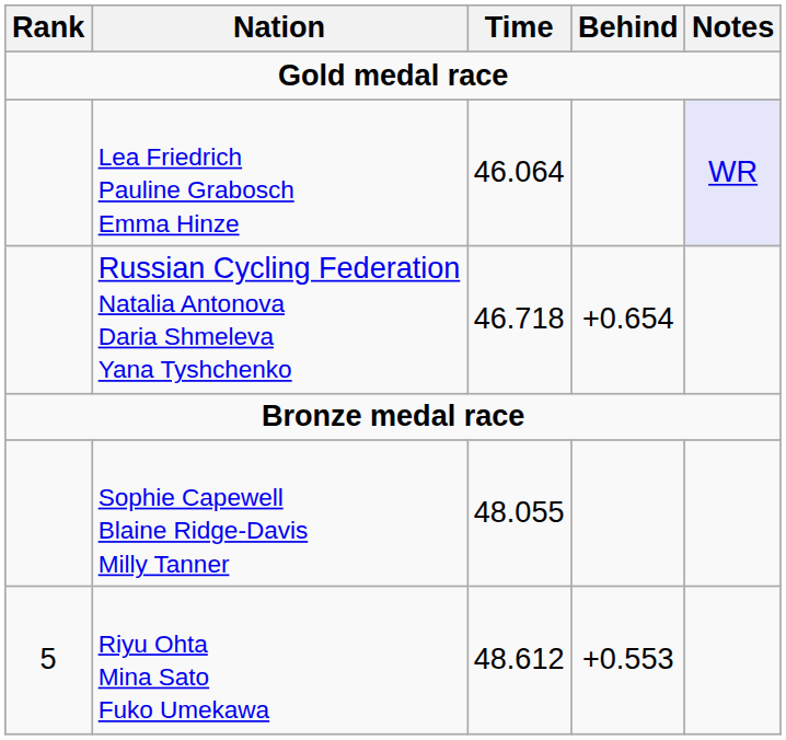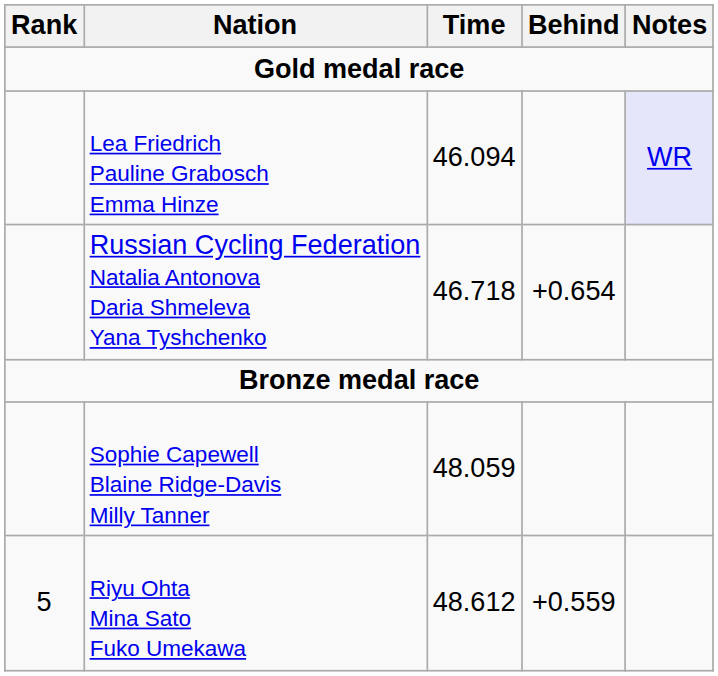Lea Friedrich Pauline Grabosch Emma Hinze | Time: 46.064 -> 46.094
Sophie Capewell Blaine Ridge-Davis Milly Tanner | Time: 48.055 -> 48.059
Riyu Ohta Mina Sato Fuko Umekawa | Behind: +0.553 -> +0.559
